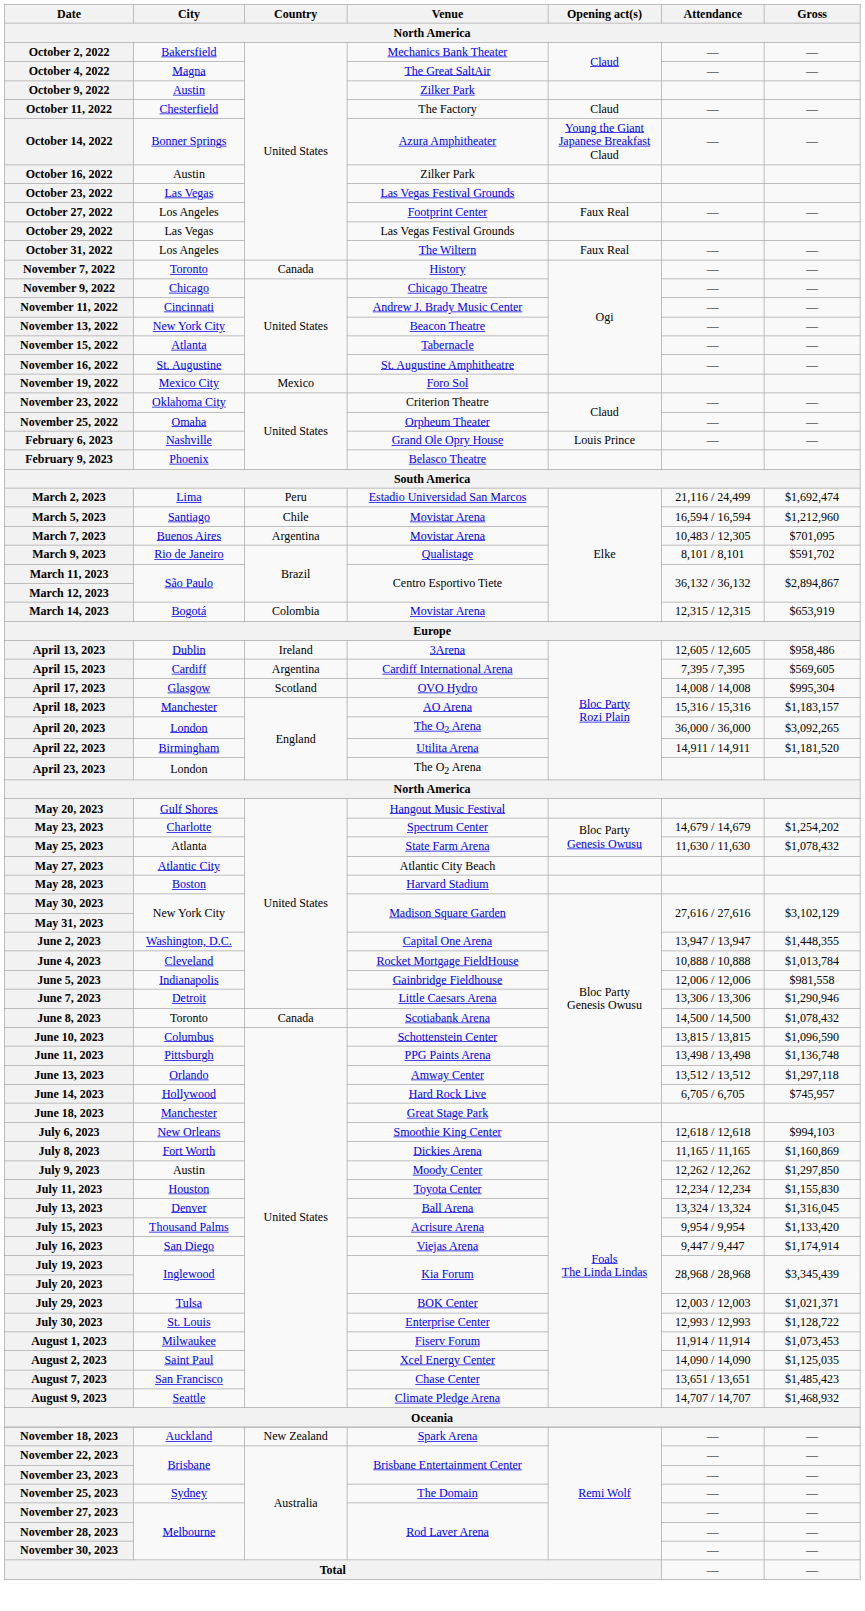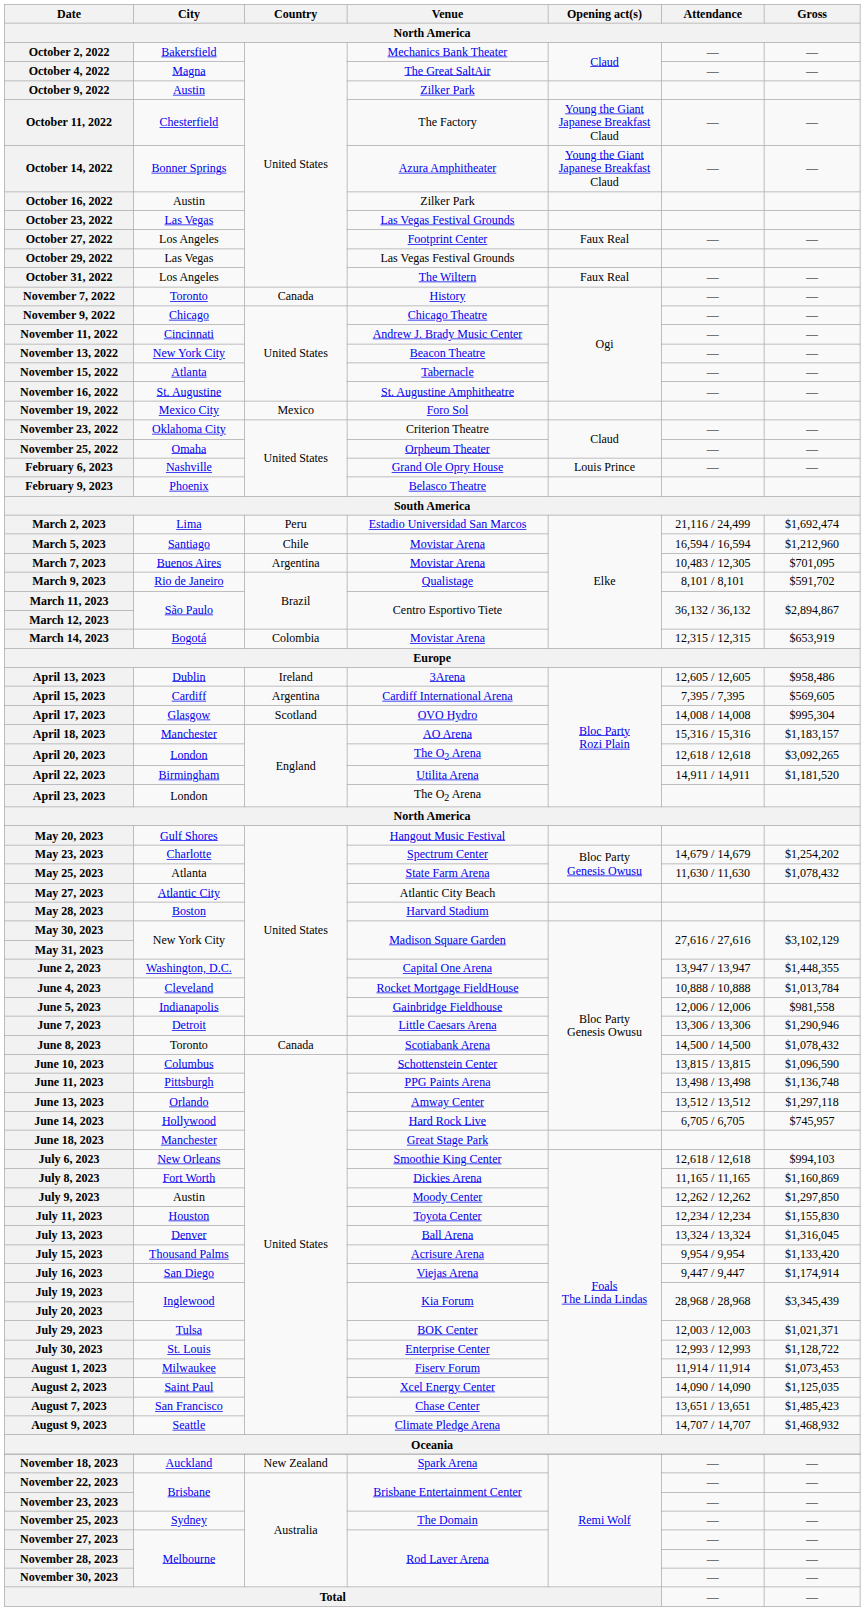October 11, 2022 | Opening act(s): Claud -> Young the Giant Japanese Breakfast Claud
April 20, 2023 | Attendance: 36,000 / 36,000 -> 12,618 / 12,618
